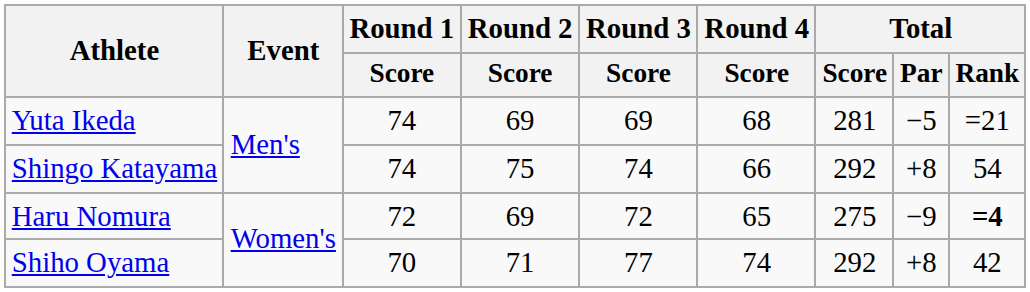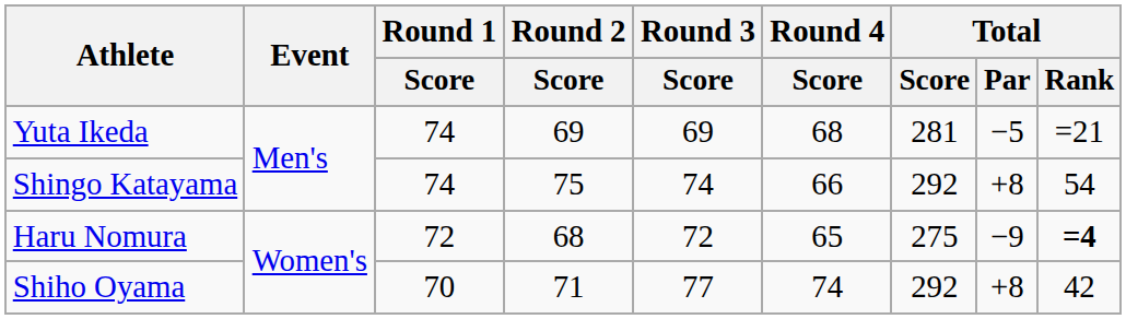Haru Nomura | Round 2 / Score: 69 -> 68
